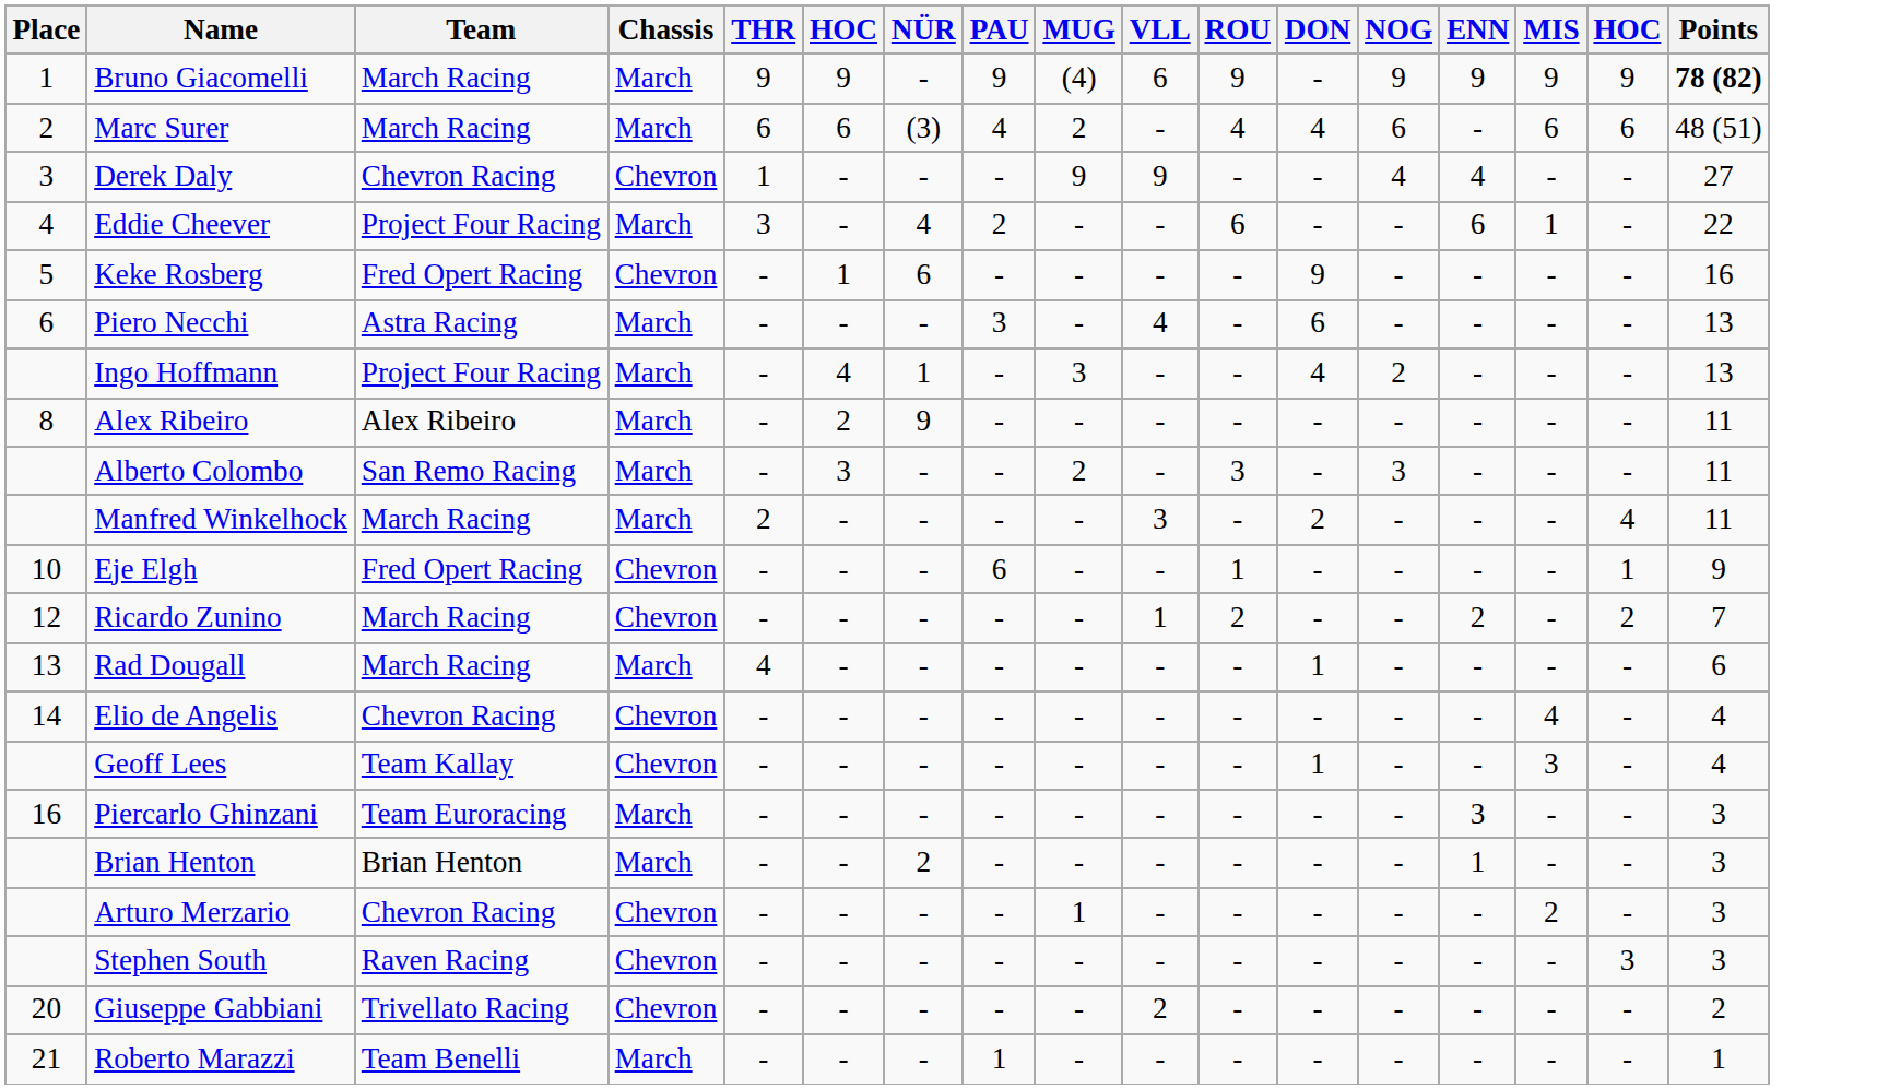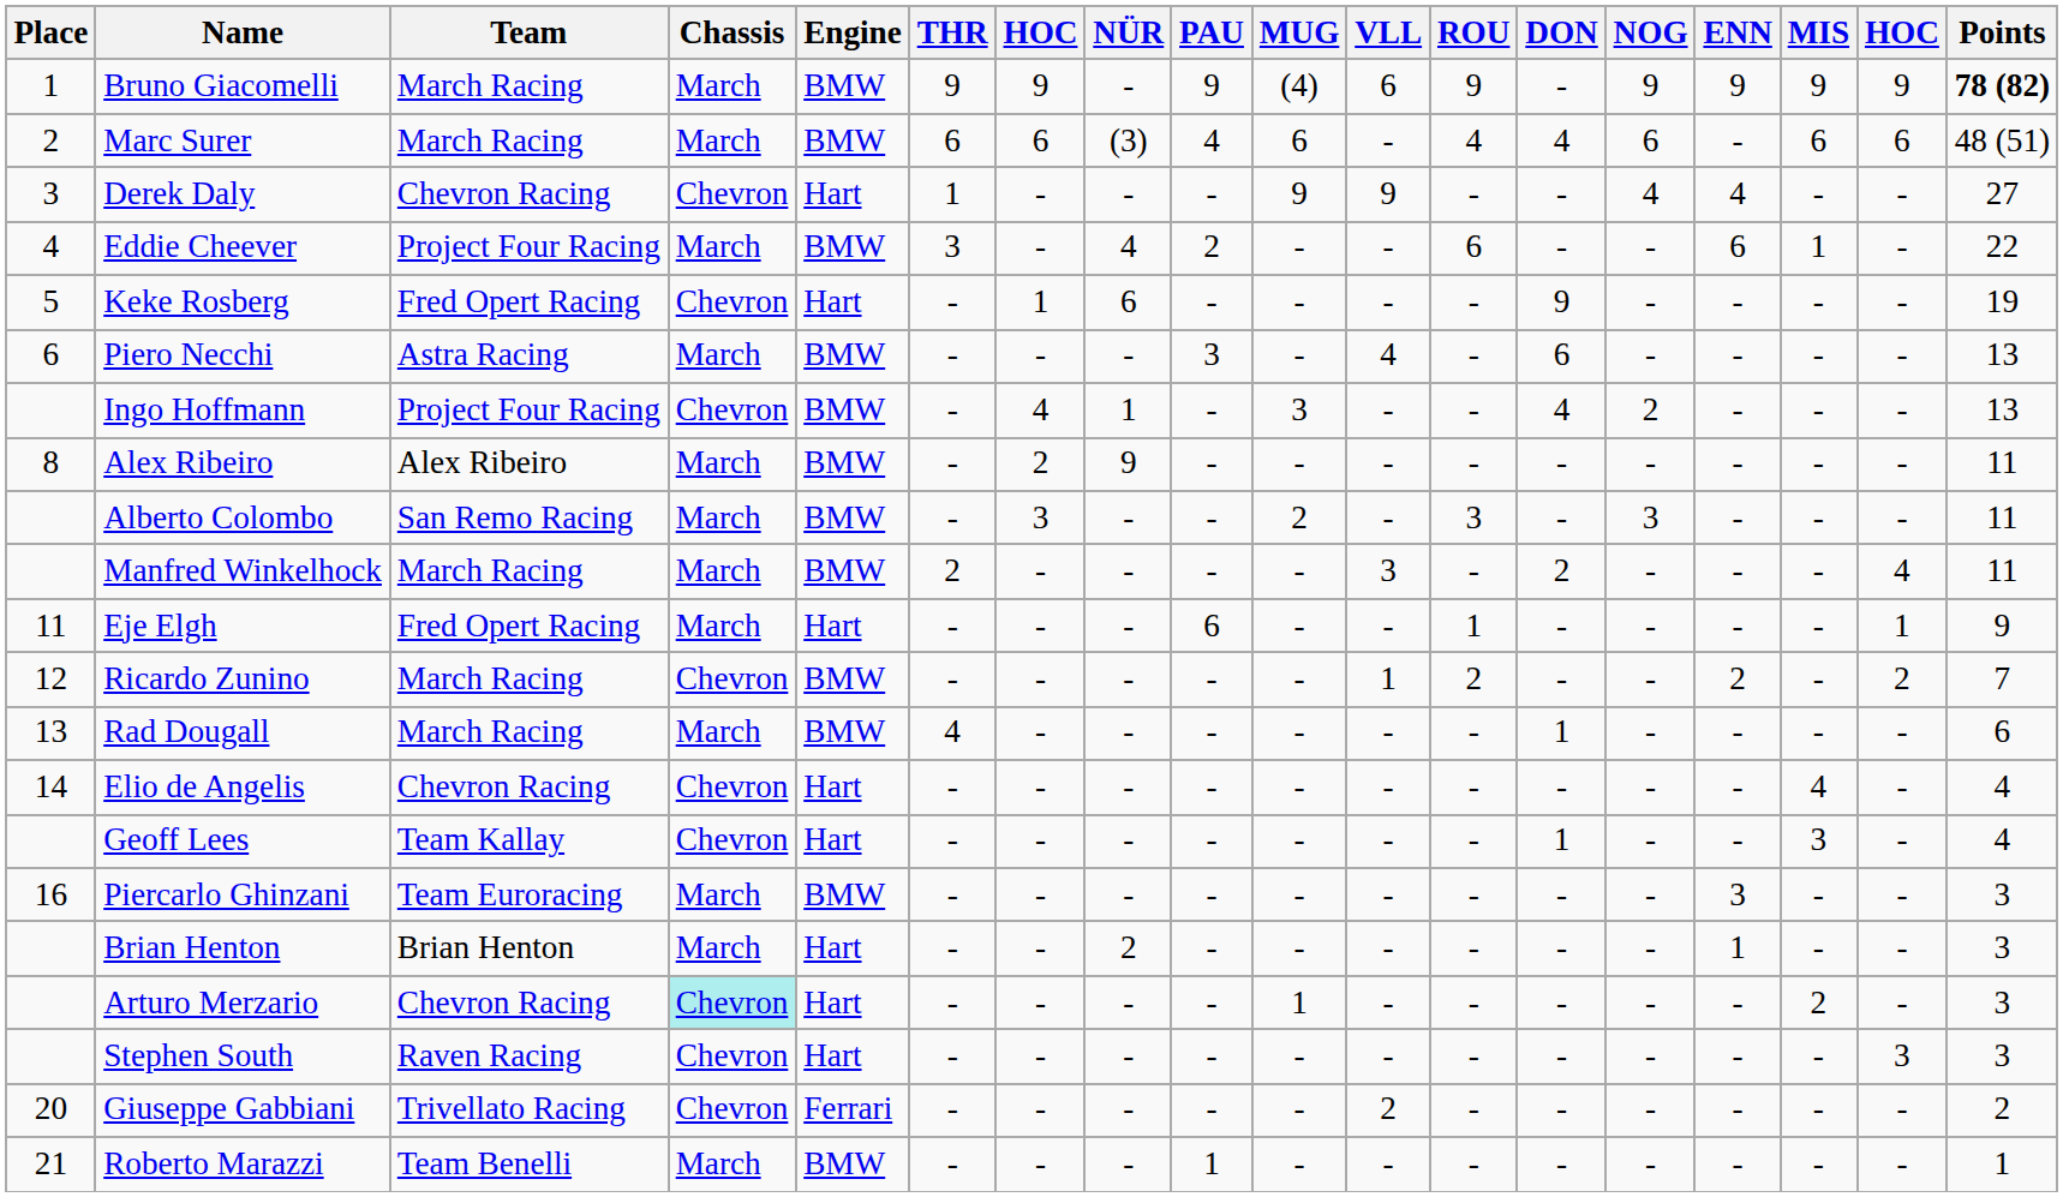+ column: Engine | BMW | BMW | Hart | BMW | Hart | BMW | BMW | BMW | BMW | BMW | Hart | BMW | BMW | Hart | Hart | BMW | Hart | Hart | Hart | Ferrari | BMW
Marc Surer | MUG: 2 -> 6
Keke Rosberg | Points: 16 -> 19
Ingo Hoffmann | Chassis: March -> Chevron
Eje Elgh | Place: 10 -> 11
Eje Elgh | Chassis: Chevron -> March
Arturo Merzario | Chassis: no background -> paleturquoise background
